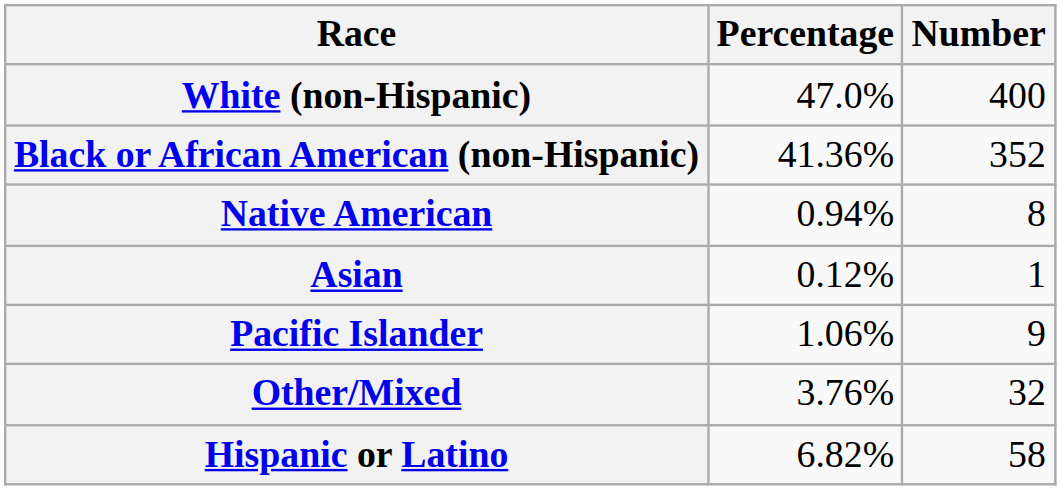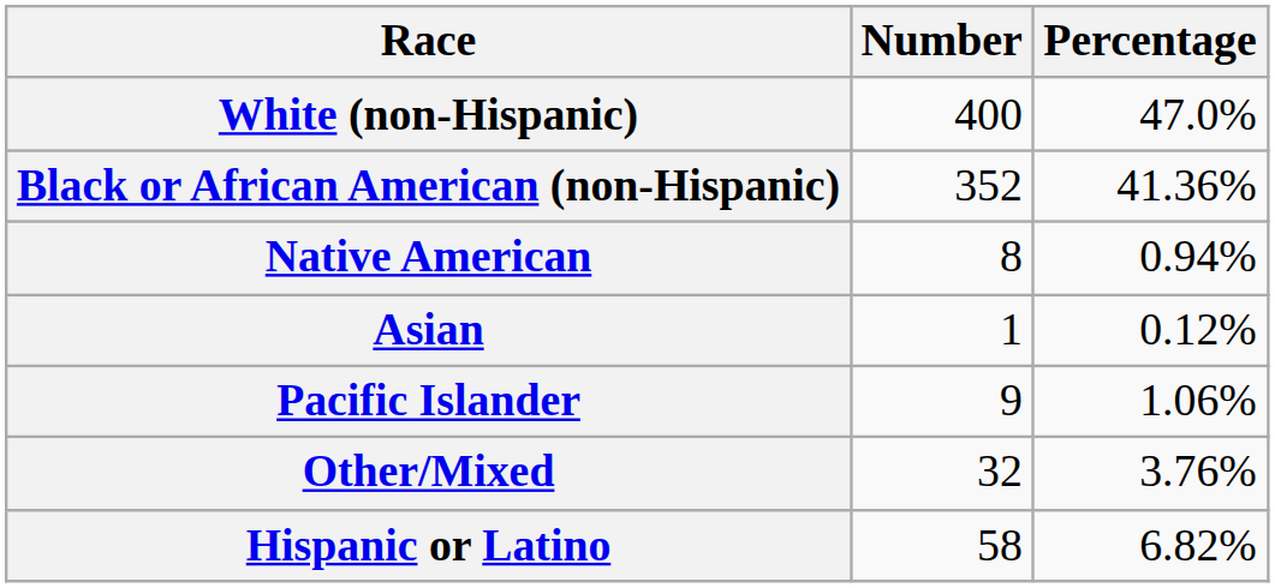columns swapped: Number <-> Percentage
